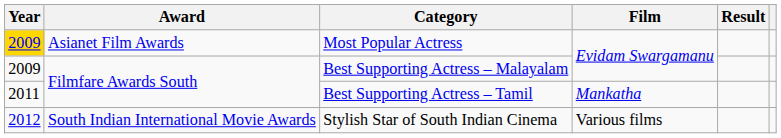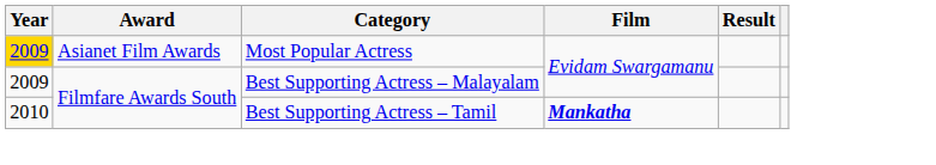Best Supporting Actress – Tamil | Year: 2011 -> 2010
Best Supporting Actress – Tamil | Film: normal -> bold
- row: 2012 | South Indian International Movie Awards | Stylish Star of South Indian Cinema | Various films
